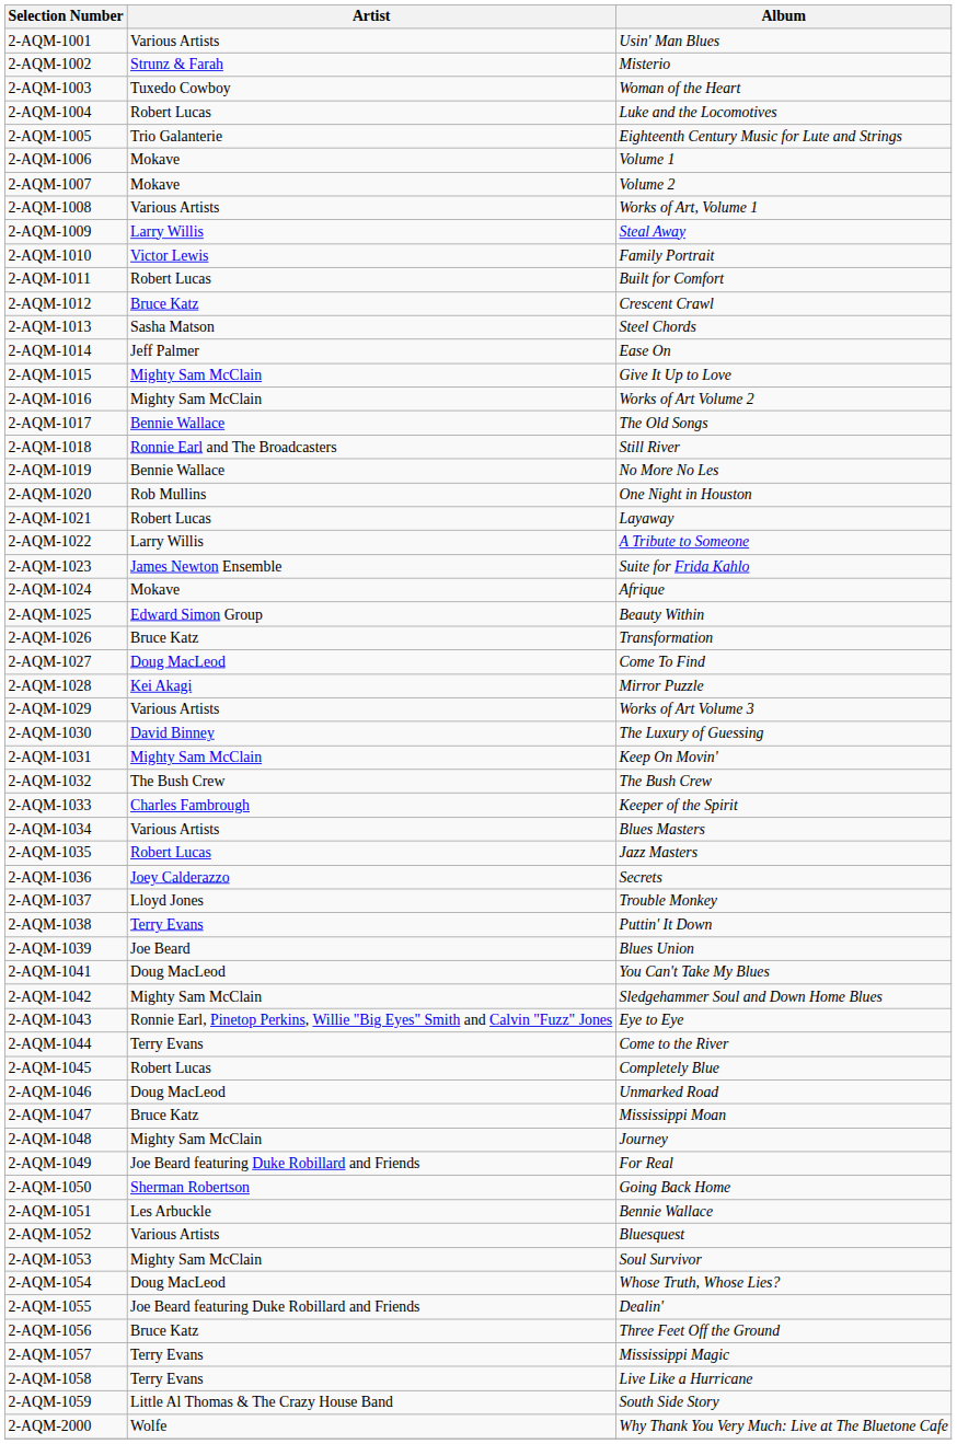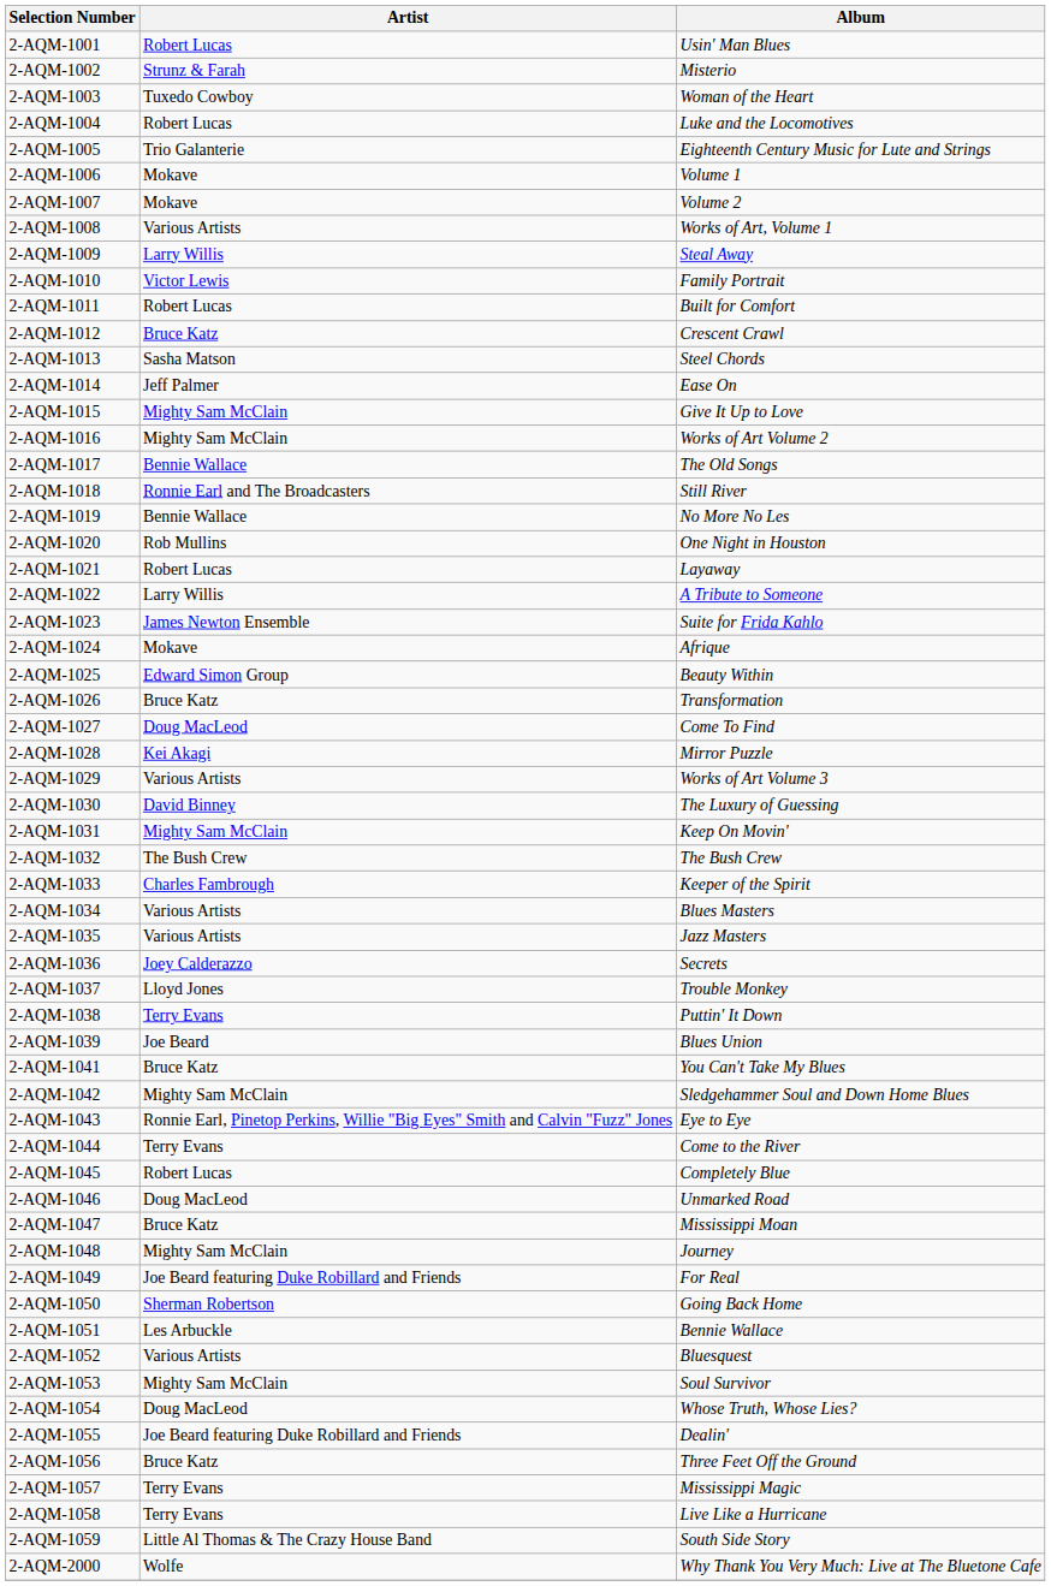2-AQM-1001 | Artist: Various Artists -> Robert Lucas
2-AQM-1035 | Artist: Robert Lucas -> Various Artists
2-AQM-1041 | Artist: Doug MacLeod -> Bruce Katz
